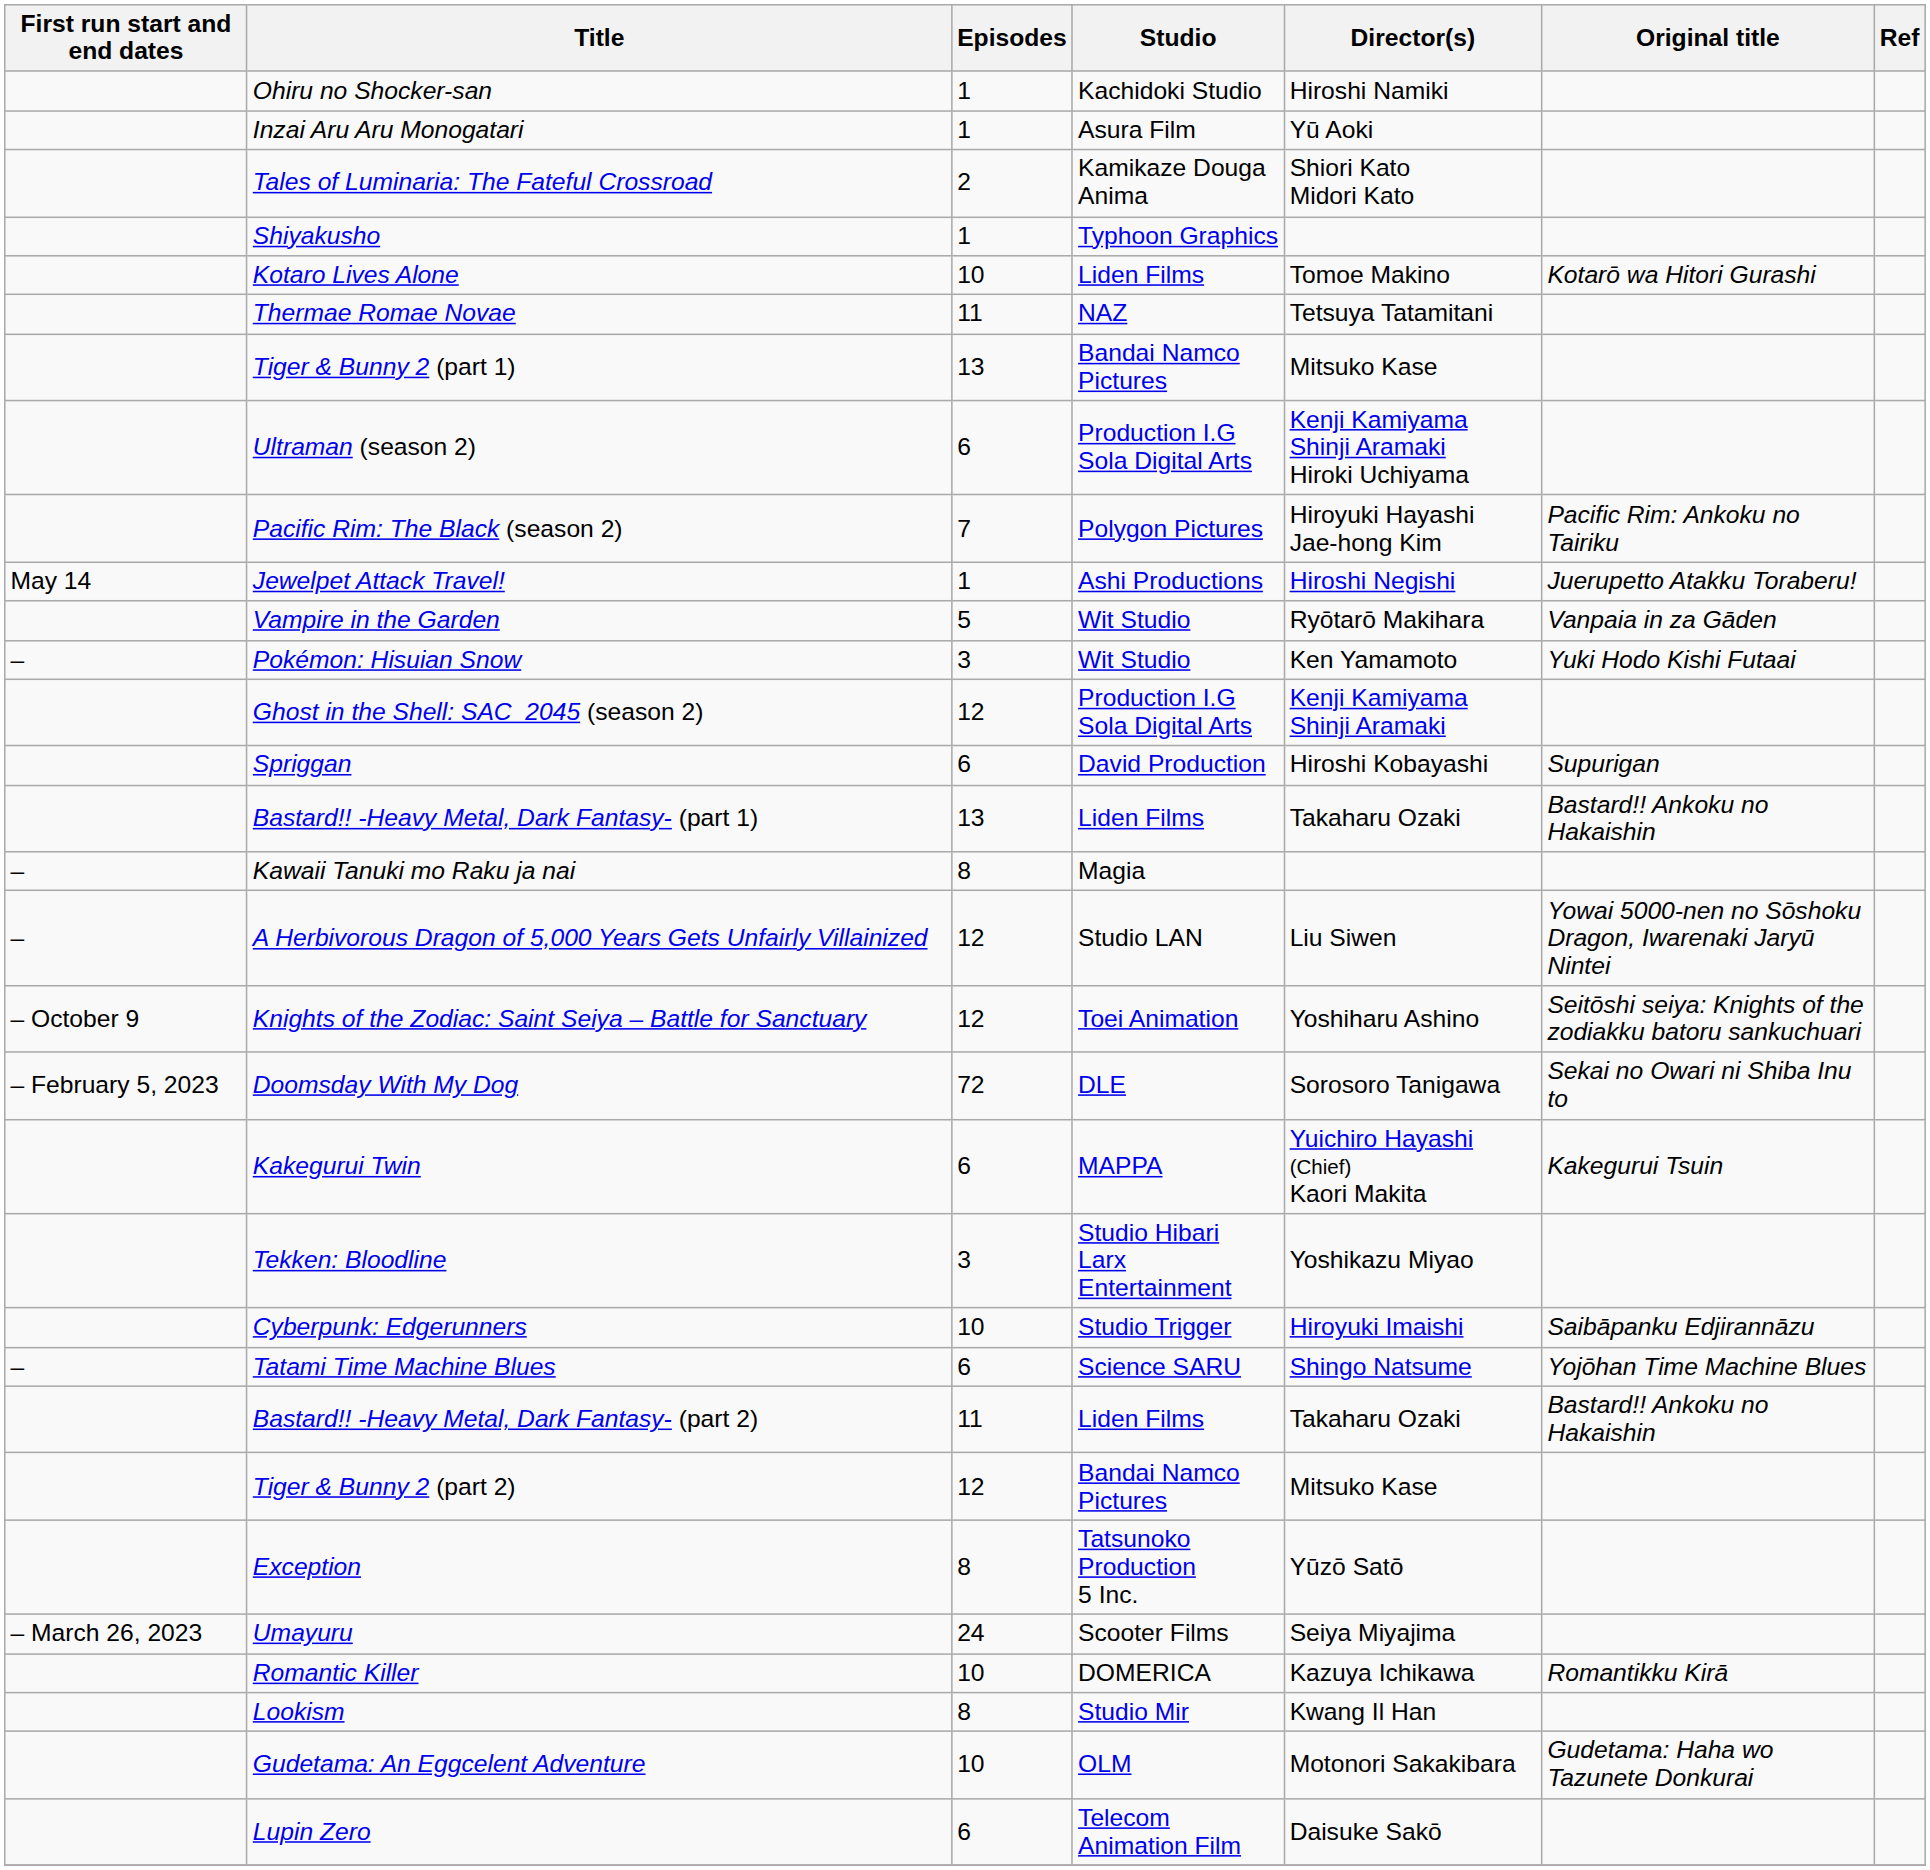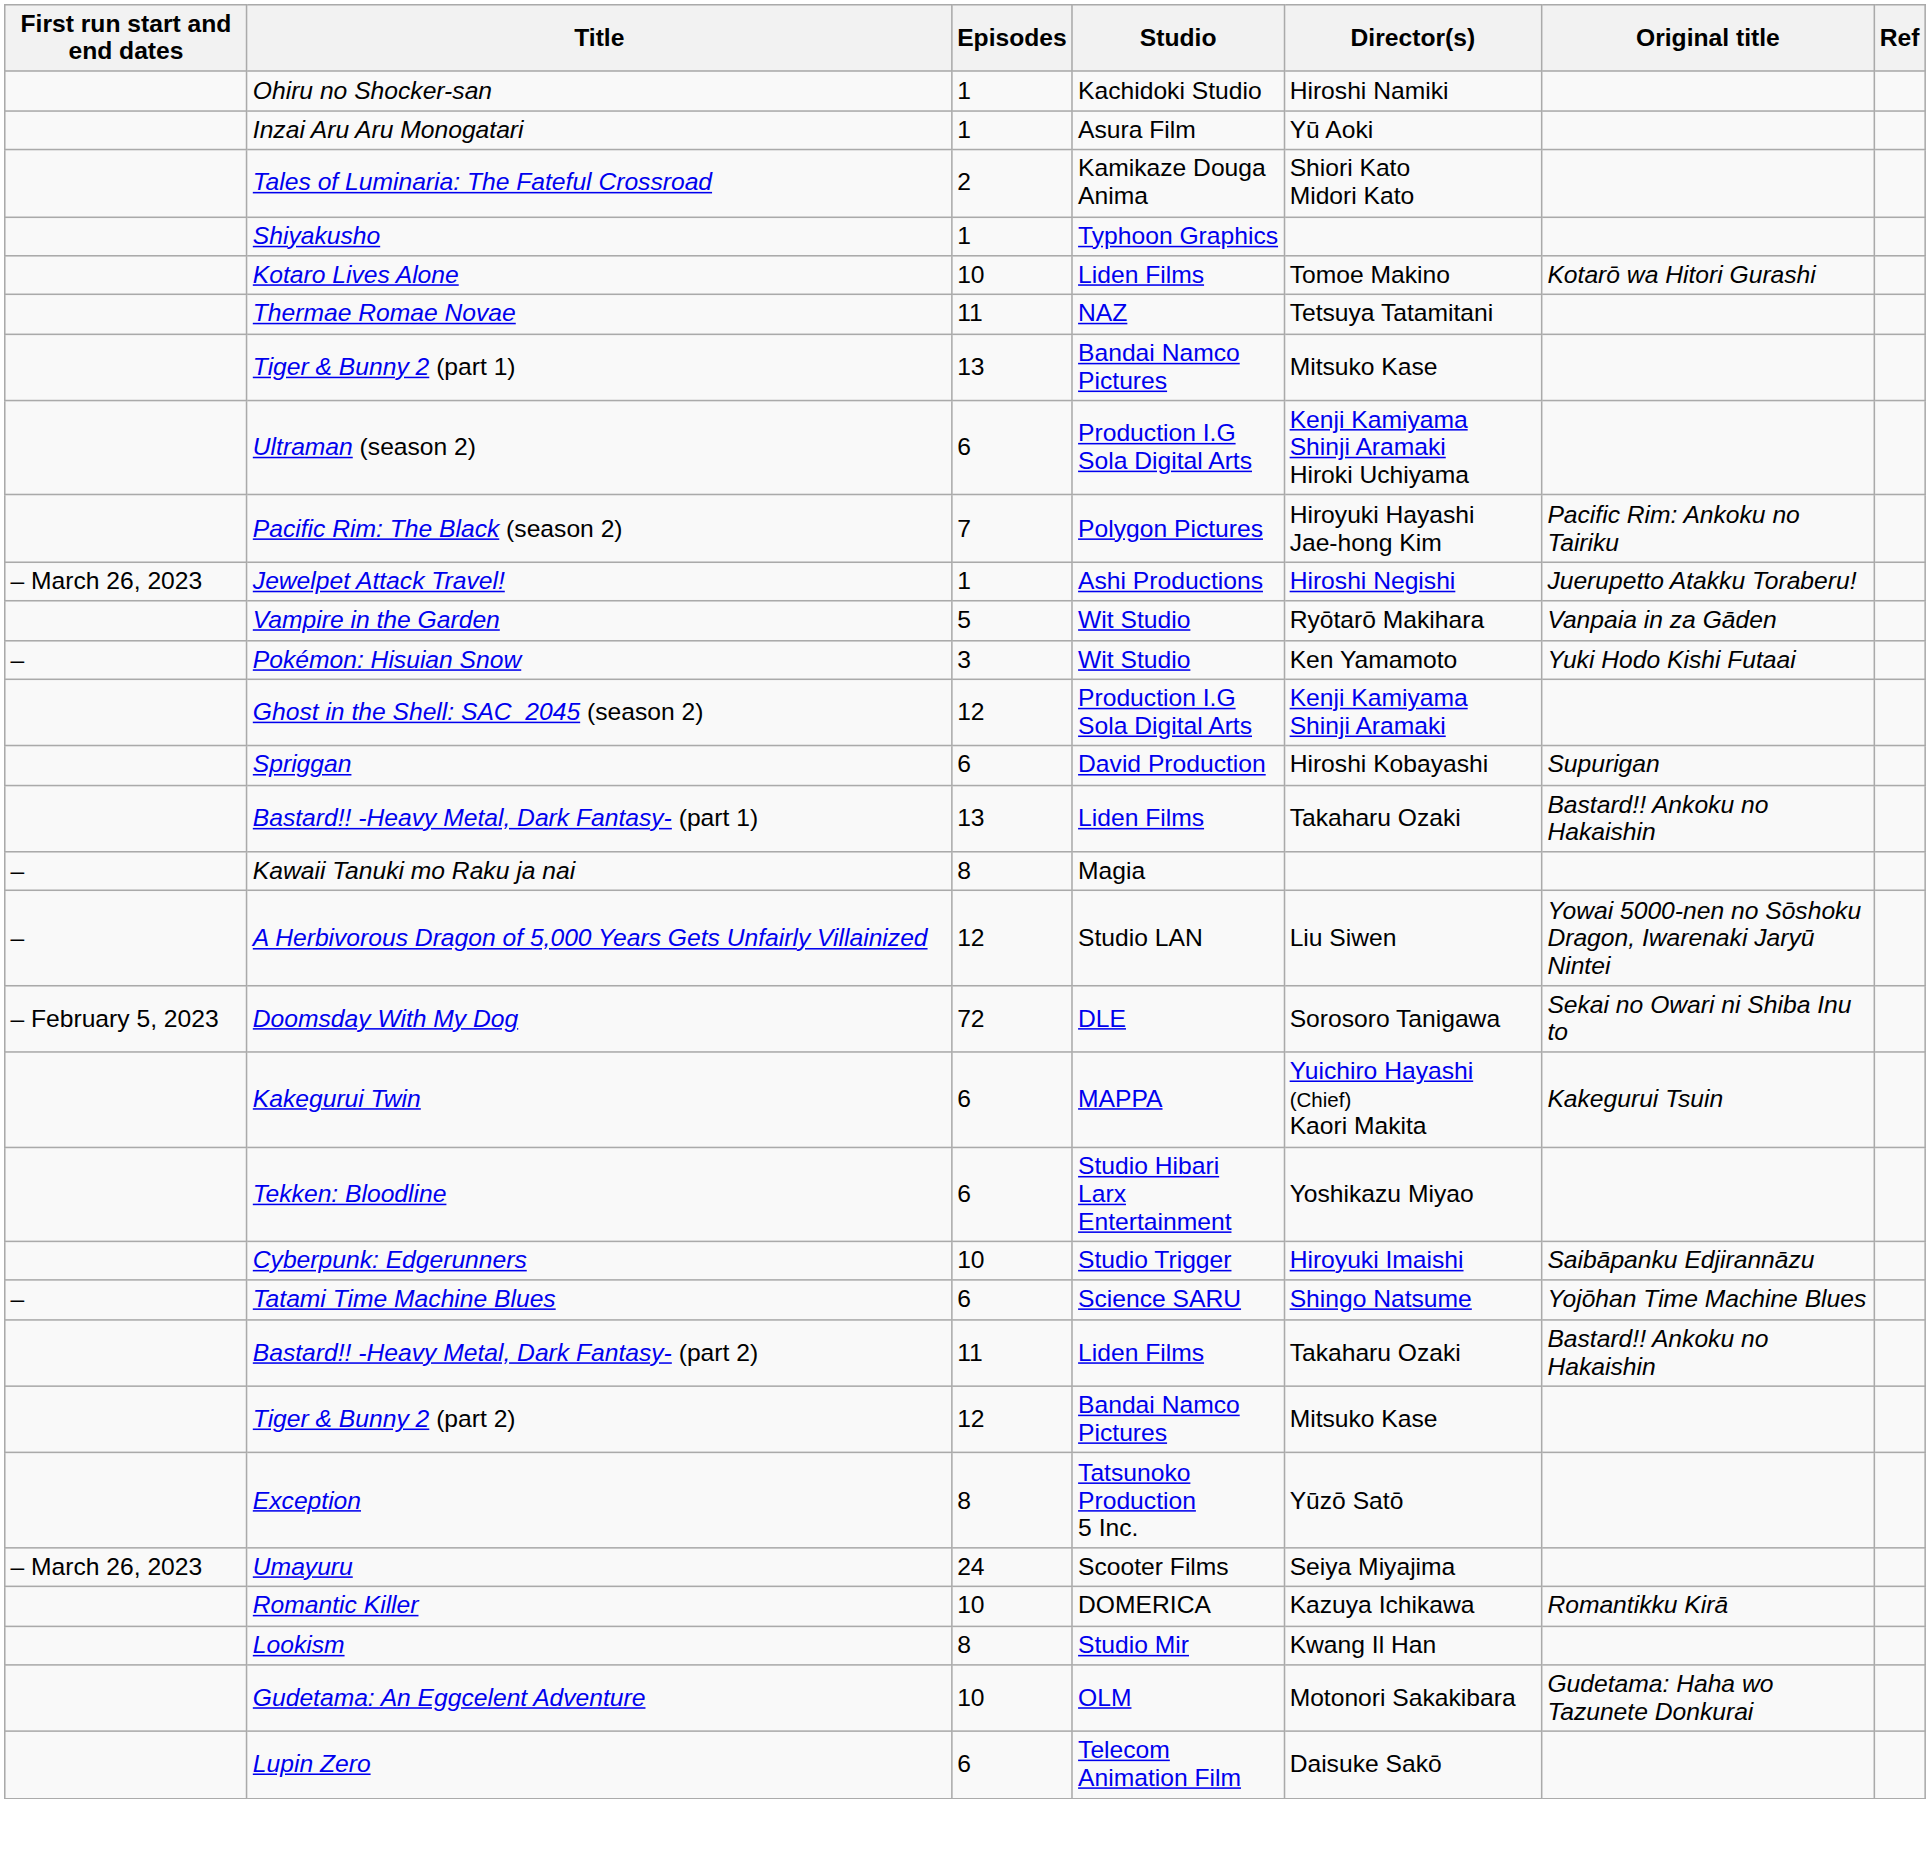Jewelpet Attack Travel! | First run start and end dates: May 14 -> – March 26, 2023
- row: – October 9 | Knights of the Zodiac: Saint Seiya – Battle for Sanctuary | 12 | Toei Animation | Yoshiharu Ashino | Seitōshi seiya: Knights of the zodiakku batoru sankuchuari
Tekken: Bloodline | Episodes: 3 -> 6
